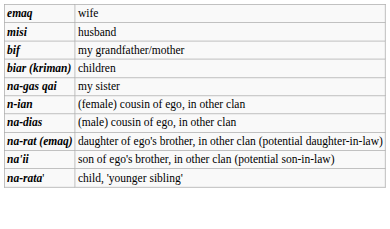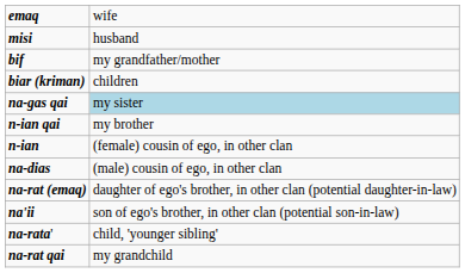na-gas qai | column 2: no background -> lightblue background
+ row: n-ian qai | my brother
+ row: na-rat qai | my grandchild
